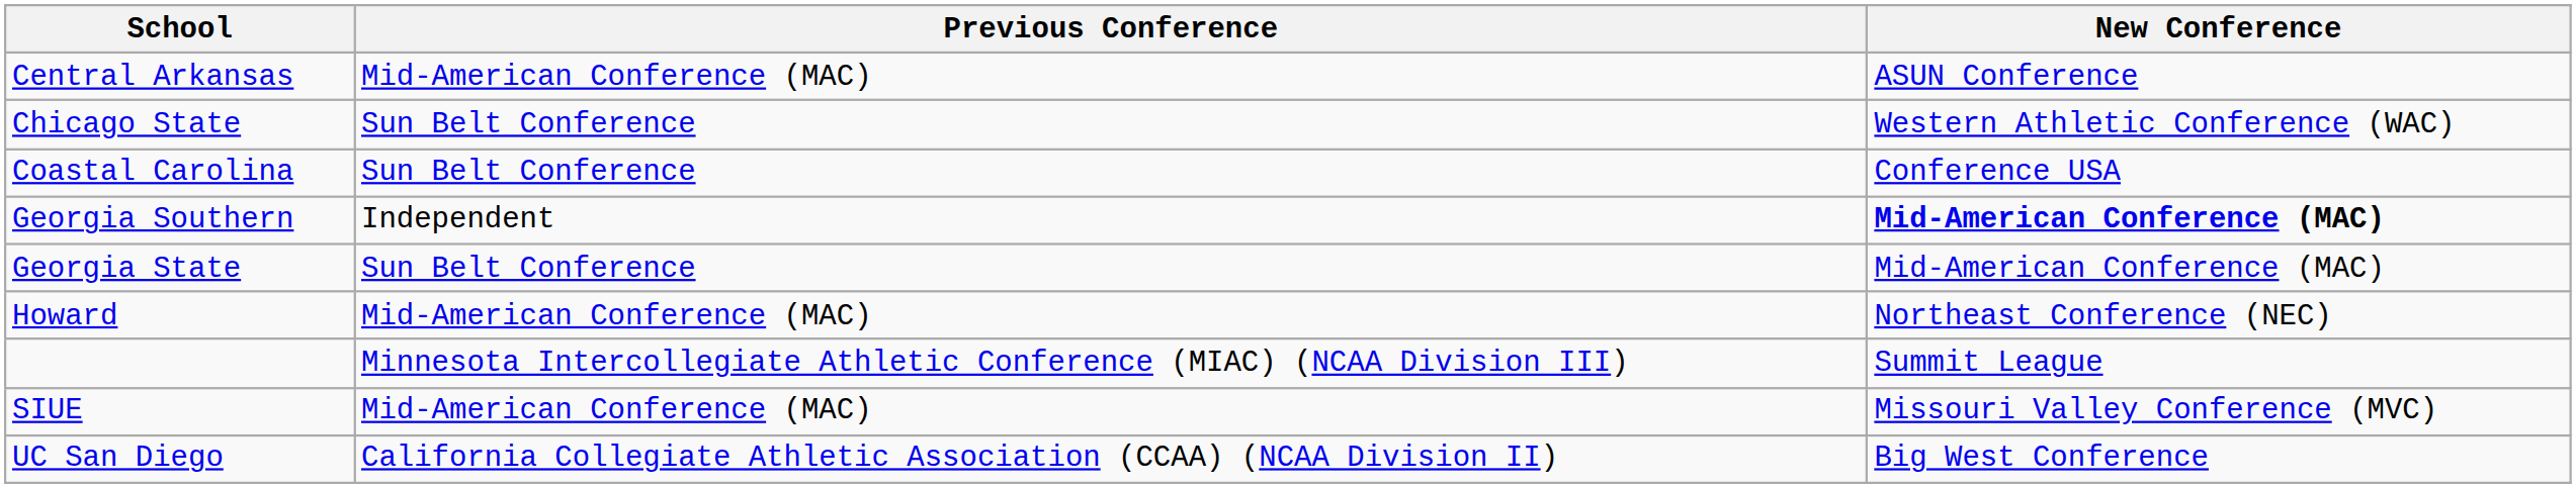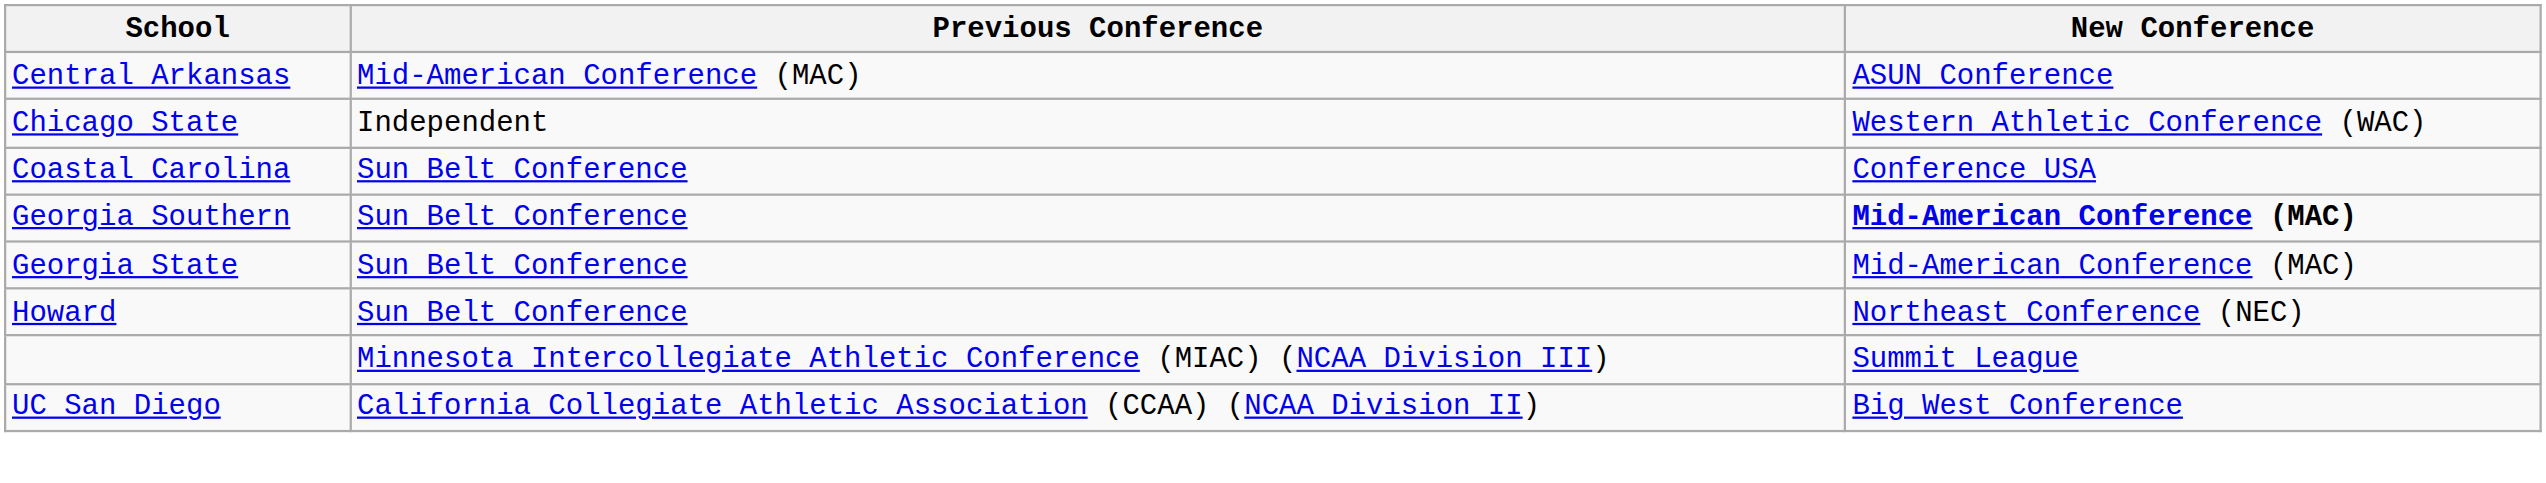Chicago State | Previous Conference: Sun Belt Conference -> Independent
Georgia Southern | Previous Conference: Independent -> Sun Belt Conference
Howard | Previous Conference: Mid-American Conference (MAC) -> Sun Belt Conference
- row: SIUE | Mid-American Conference (MAC) | Missouri Valley Conference (MVC)
